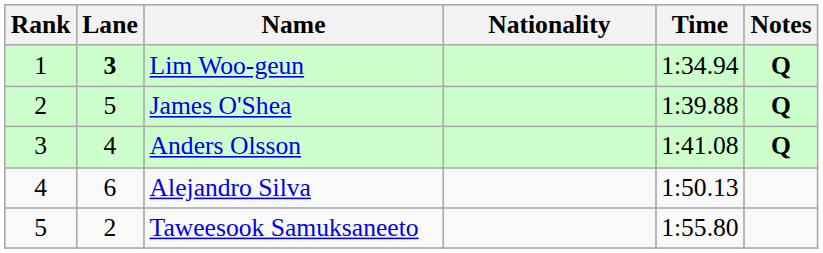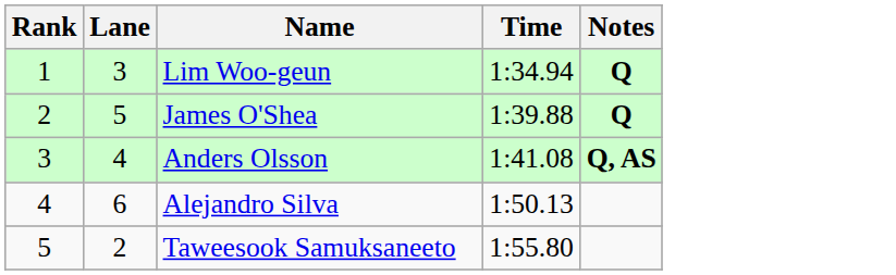- column: Nationality
Lim Woo-geun | Lane: bold -> normal
Anders Olsson | Notes: Q -> Q, AS
